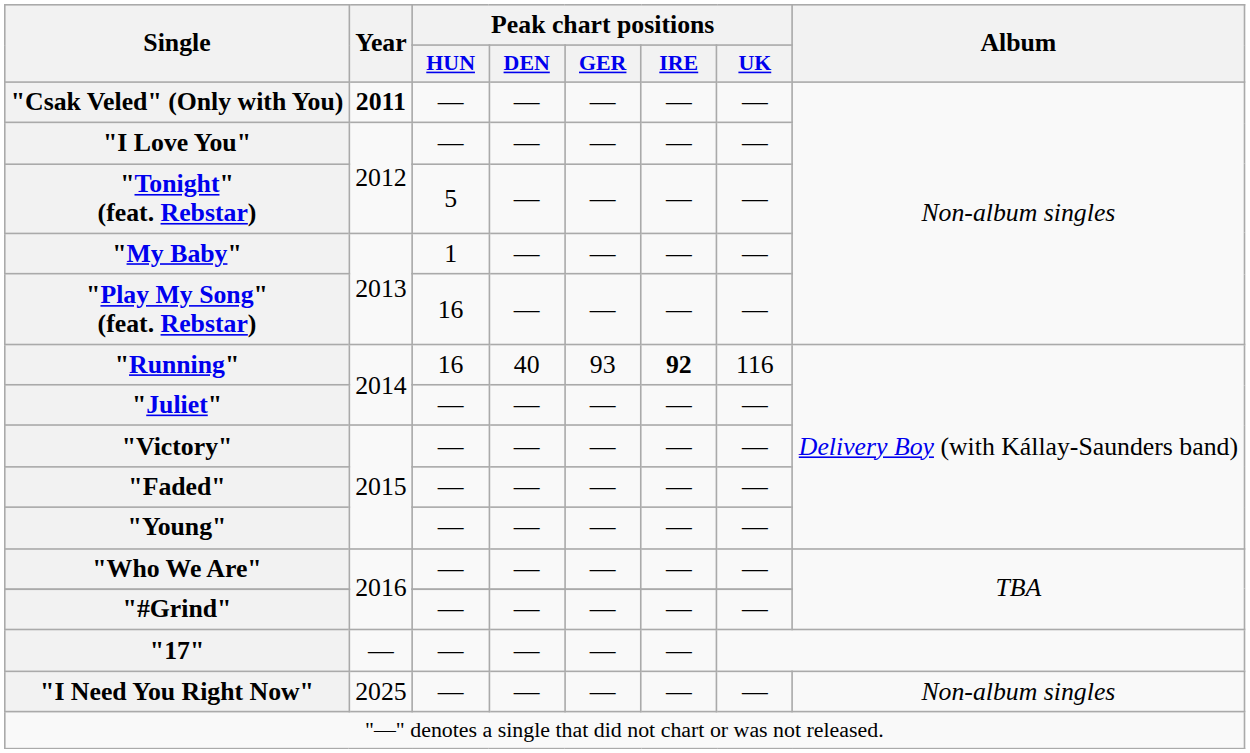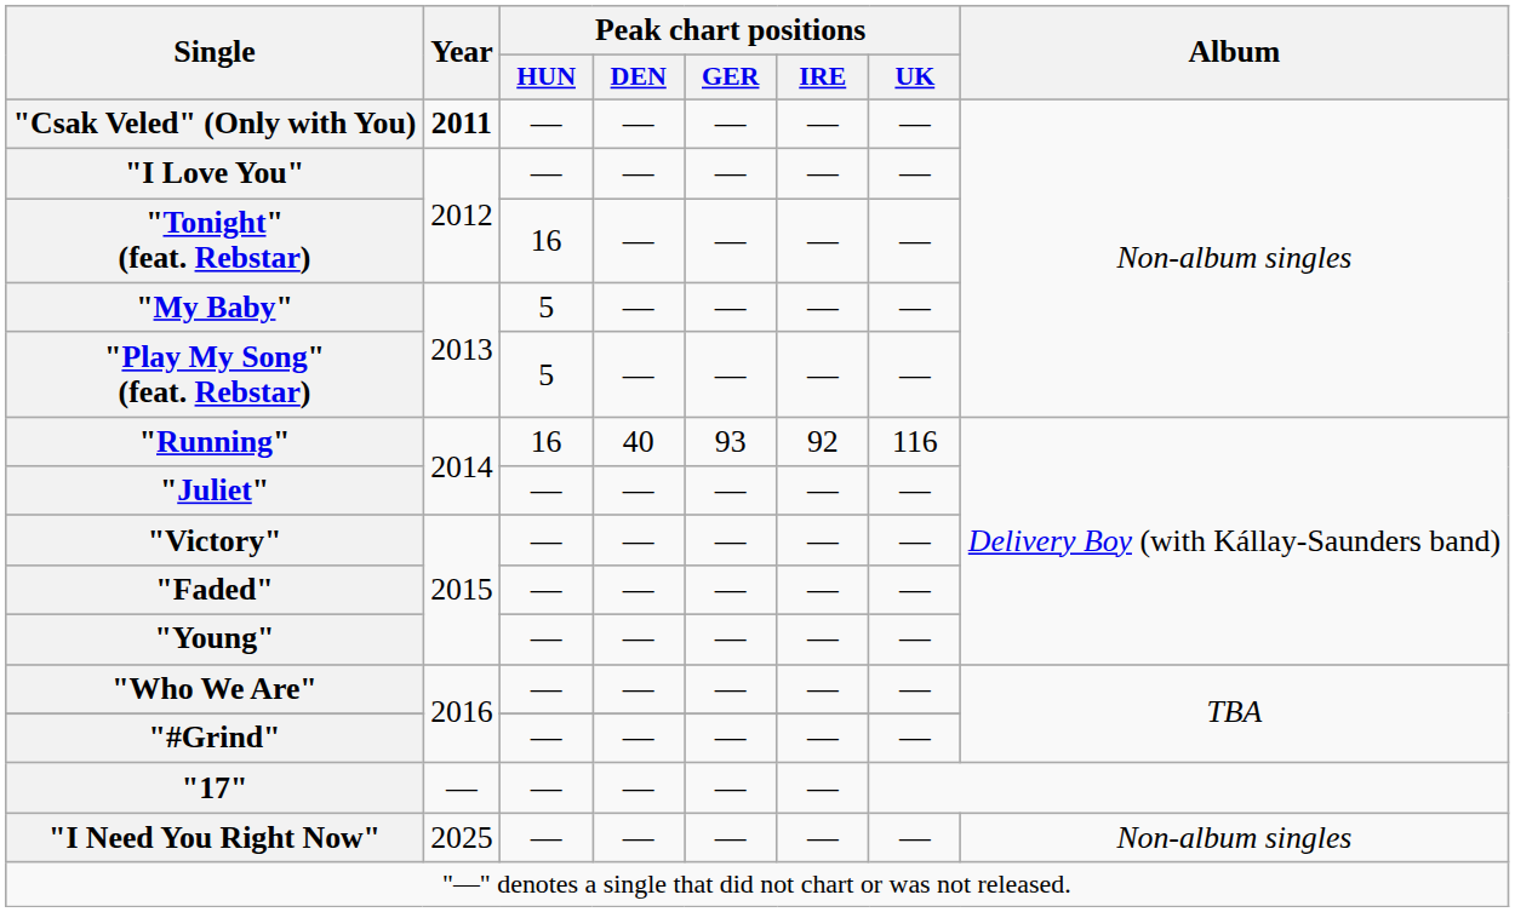"Tonight" (feat. Rebstar) | Peak chart positions / HUN: 5 -> 16
"My Baby" | Peak chart positions / HUN: 1 -> 5
"Play My Song" (feat. Rebstar) | Peak chart positions / HUN: 16 -> 5
"Running" | Peak chart positions / IRE: bold -> normal
